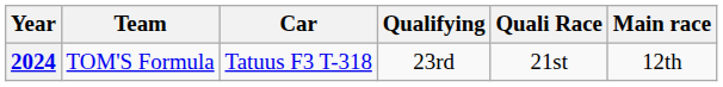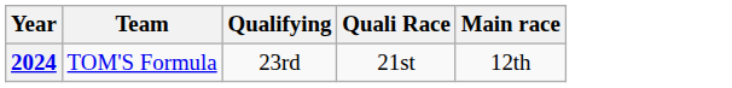- column: Car | Tatuus F3 T-318
